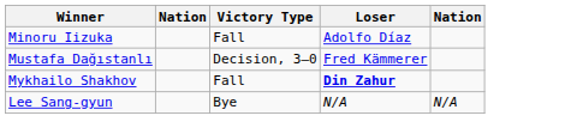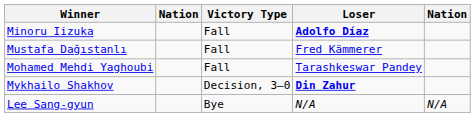Minoru Iizuka | Loser: normal -> bold
Mustafa Dağıstanlı | Victory Type: Decision, 3–0 -> Fall
+ row: Mohamed Mehdi Yaghoubi | Fall | Tarashkeswar Pandey
Mykhailo Shakhov | Victory Type: Fall -> Decision, 3–0
